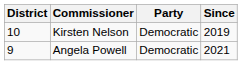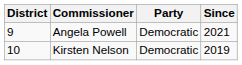rows swapped: Angela Powell <-> Kirsten Nelson
